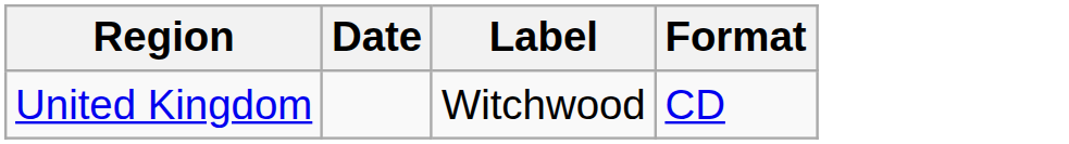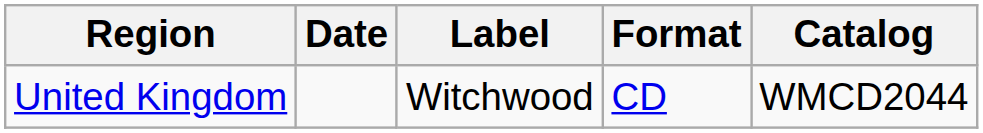+ column: Catalog | WMCD2044
